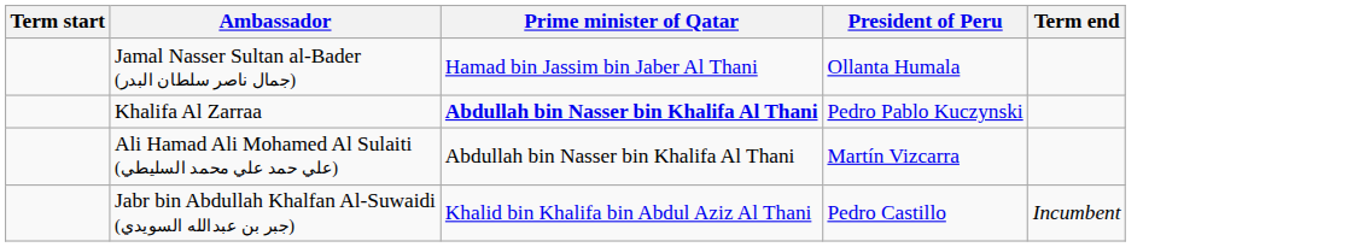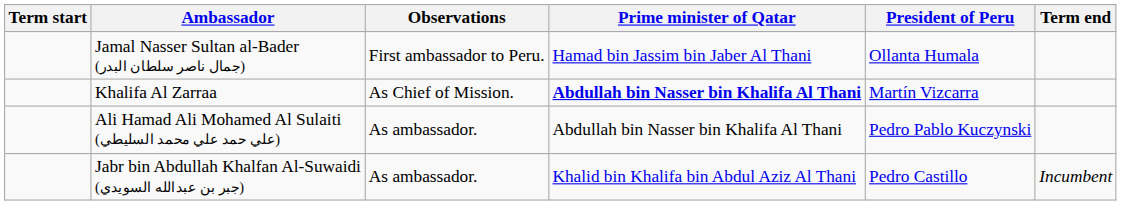+ column: Observations | First ambassador to Peru. | As Chief of Mission. | As ambassador. | As ambassador.
Khalifa Al Zarraa | President of Peru: Pedro Pablo Kuczynski -> Martín Vizcarra
Ali Hamad Ali Mohamed Al Sulaiti (علي حمد علي محمد السليطي) | President of Peru: Martín Vizcarra -> Pedro Pablo Kuczynski
